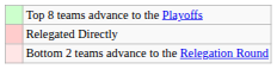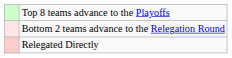rows swapped: Bottom 2 teams advance to the Relegation Round <-> Relegated Directly
